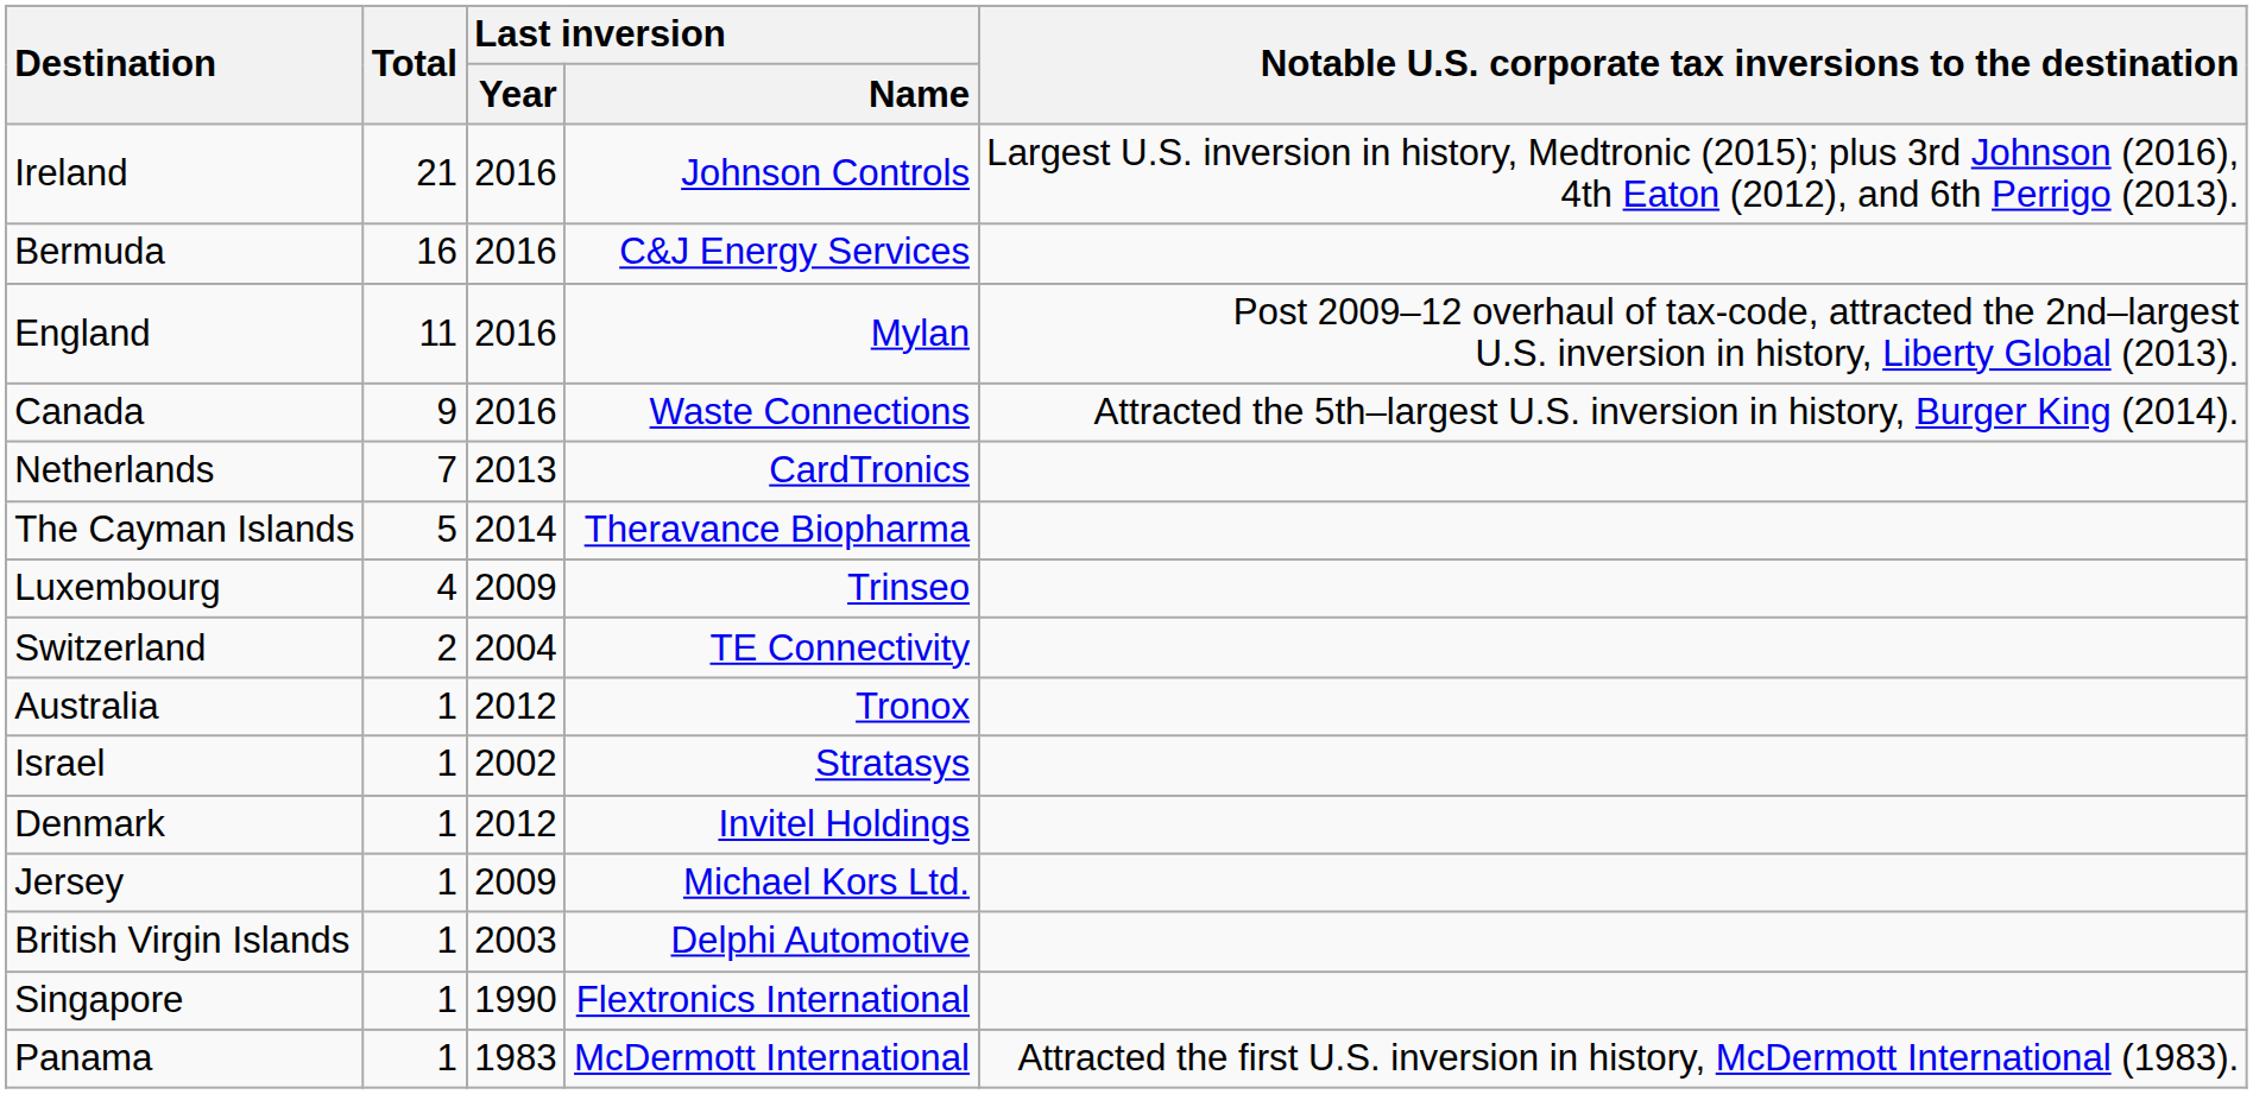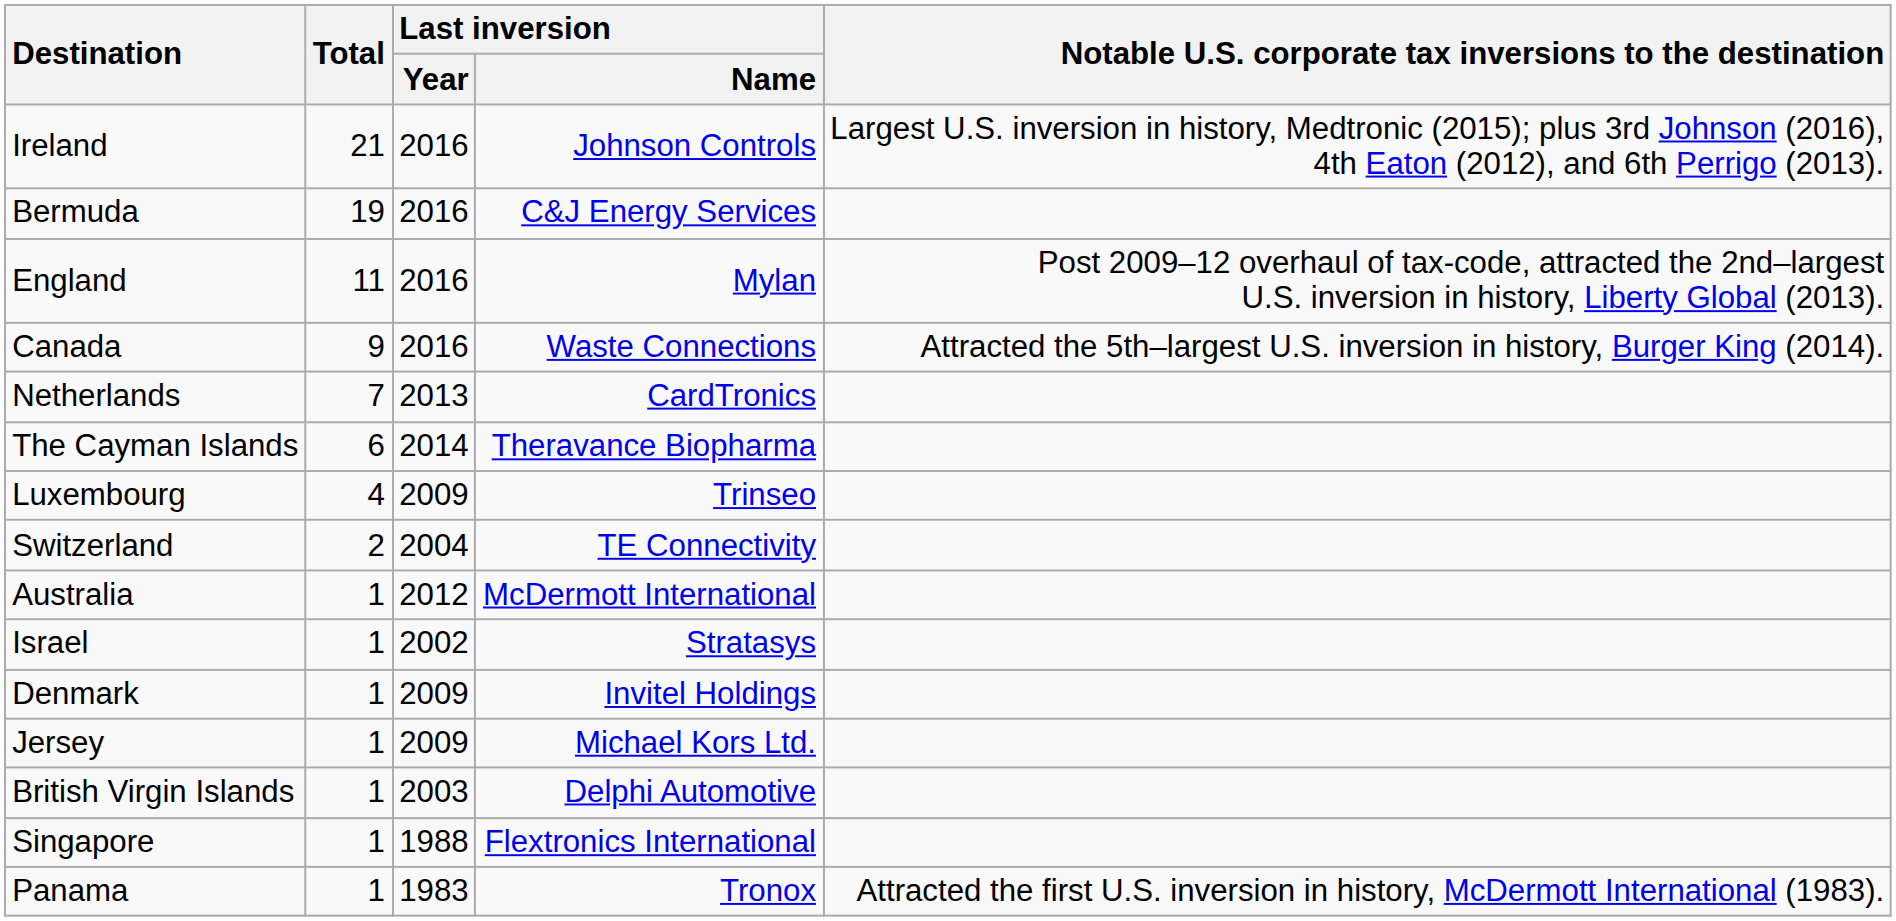Bermuda | Total: 16 -> 19
The Cayman Islands | Total: 5 -> 6
Australia | Last inversion / Name: Tronox -> McDermott International
Denmark | Last inversion / Year: 2012 -> 2009
Singapore | Last inversion / Year: 1990 -> 1988
Panama | Last inversion / Name: McDermott International -> Tronox
